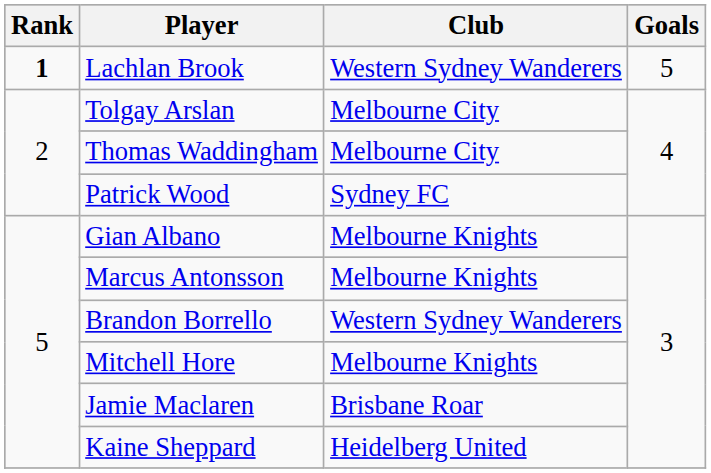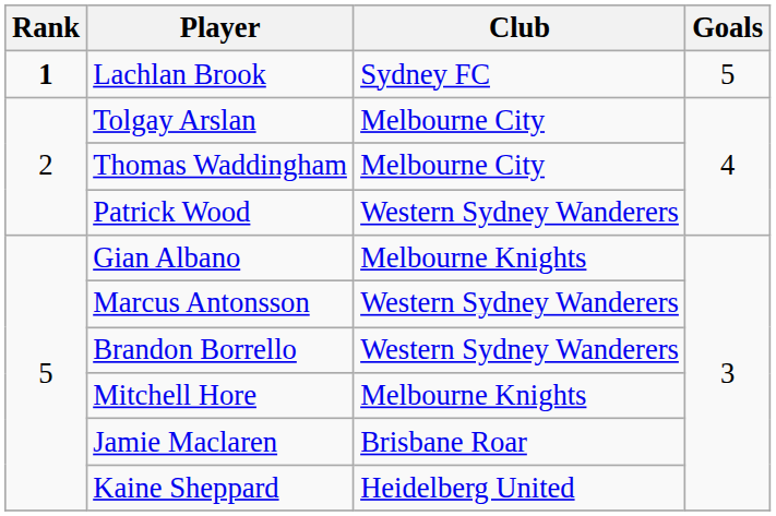Lachlan Brook | Club: Western Sydney Wanderers -> Sydney FC
Patrick Wood | Club: Sydney FC -> Western Sydney Wanderers
Marcus Antonsson | Club: Melbourne Knights -> Western Sydney Wanderers
